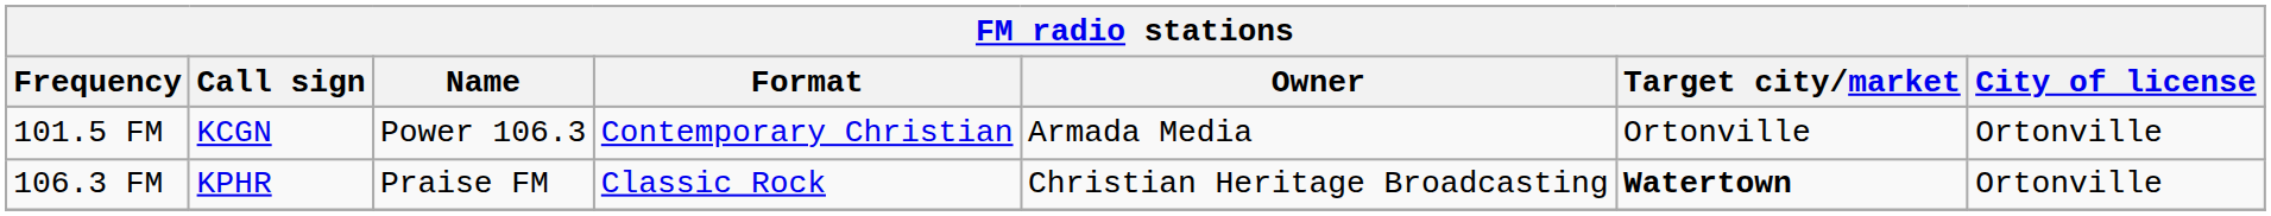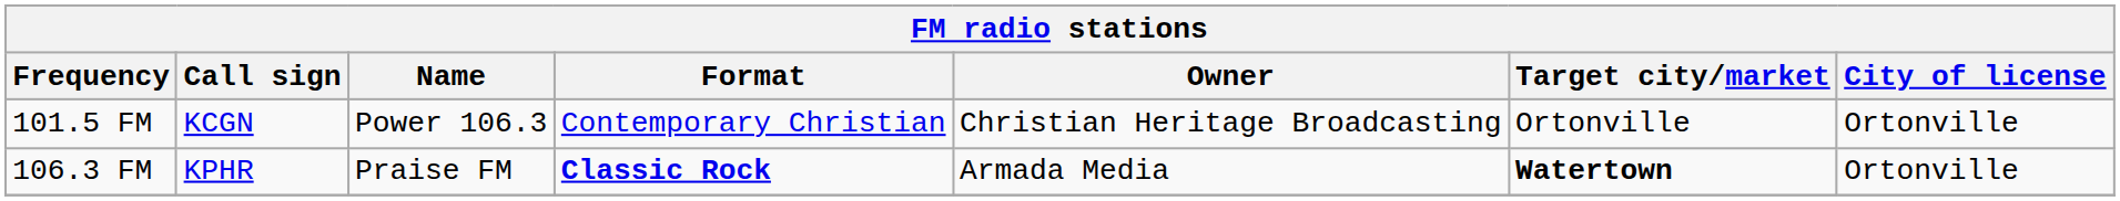101.5 FM | Owner: Armada Media -> Christian Heritage Broadcasting
106.3 FM | Format: normal -> bold
106.3 FM | Owner: Christian Heritage Broadcasting -> Armada Media
